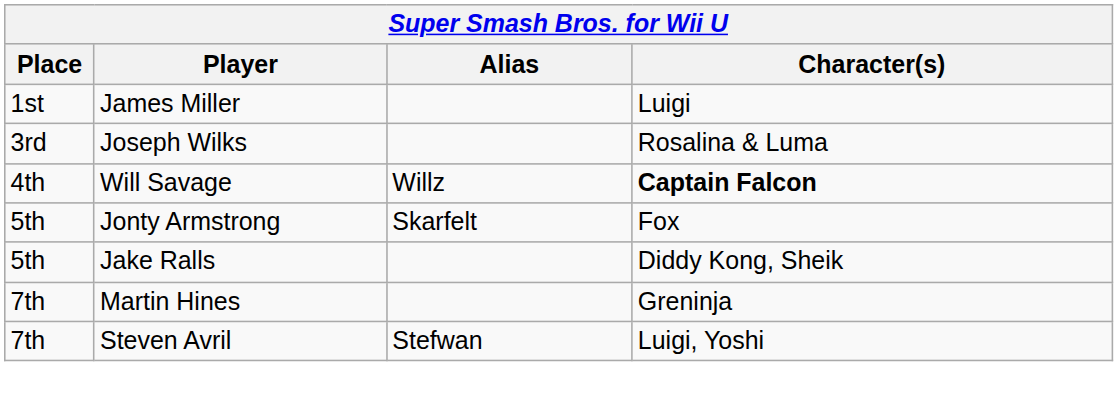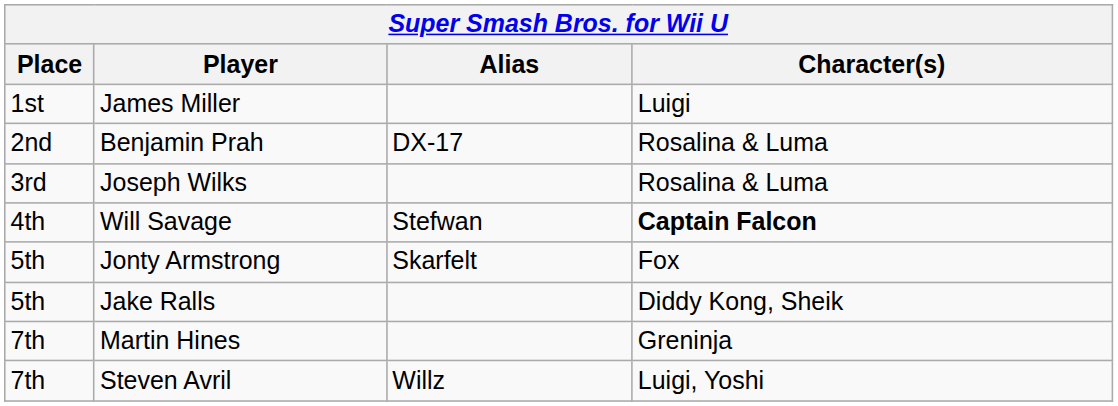+ row: 2nd | Benjamin Prah | DX-17 | Rosalina & Luma
Will Savage | Alias: Willz -> Stefwan
Steven Avril | Alias: Stefwan -> Willz
